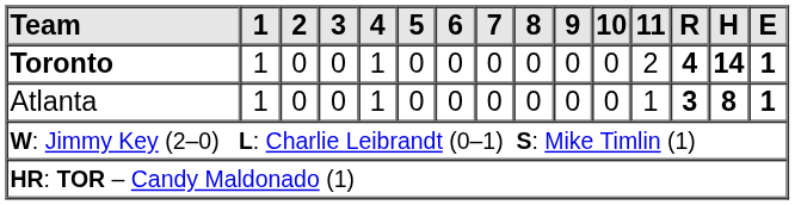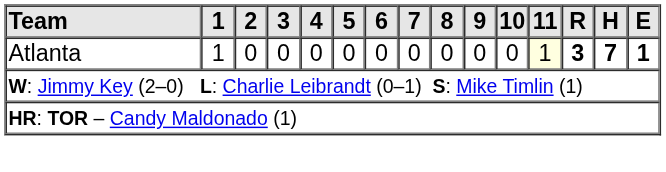- row: Toronto | 1 | 0 | 0 | 1 | 0 | 0 | 0 | 0 | 0 | 0 | 2 | 4 | 14 | 1
Atlanta | 4: 1 -> 0
Atlanta | 11: no background -> lightyellow background
Atlanta | H: 8 -> 7
